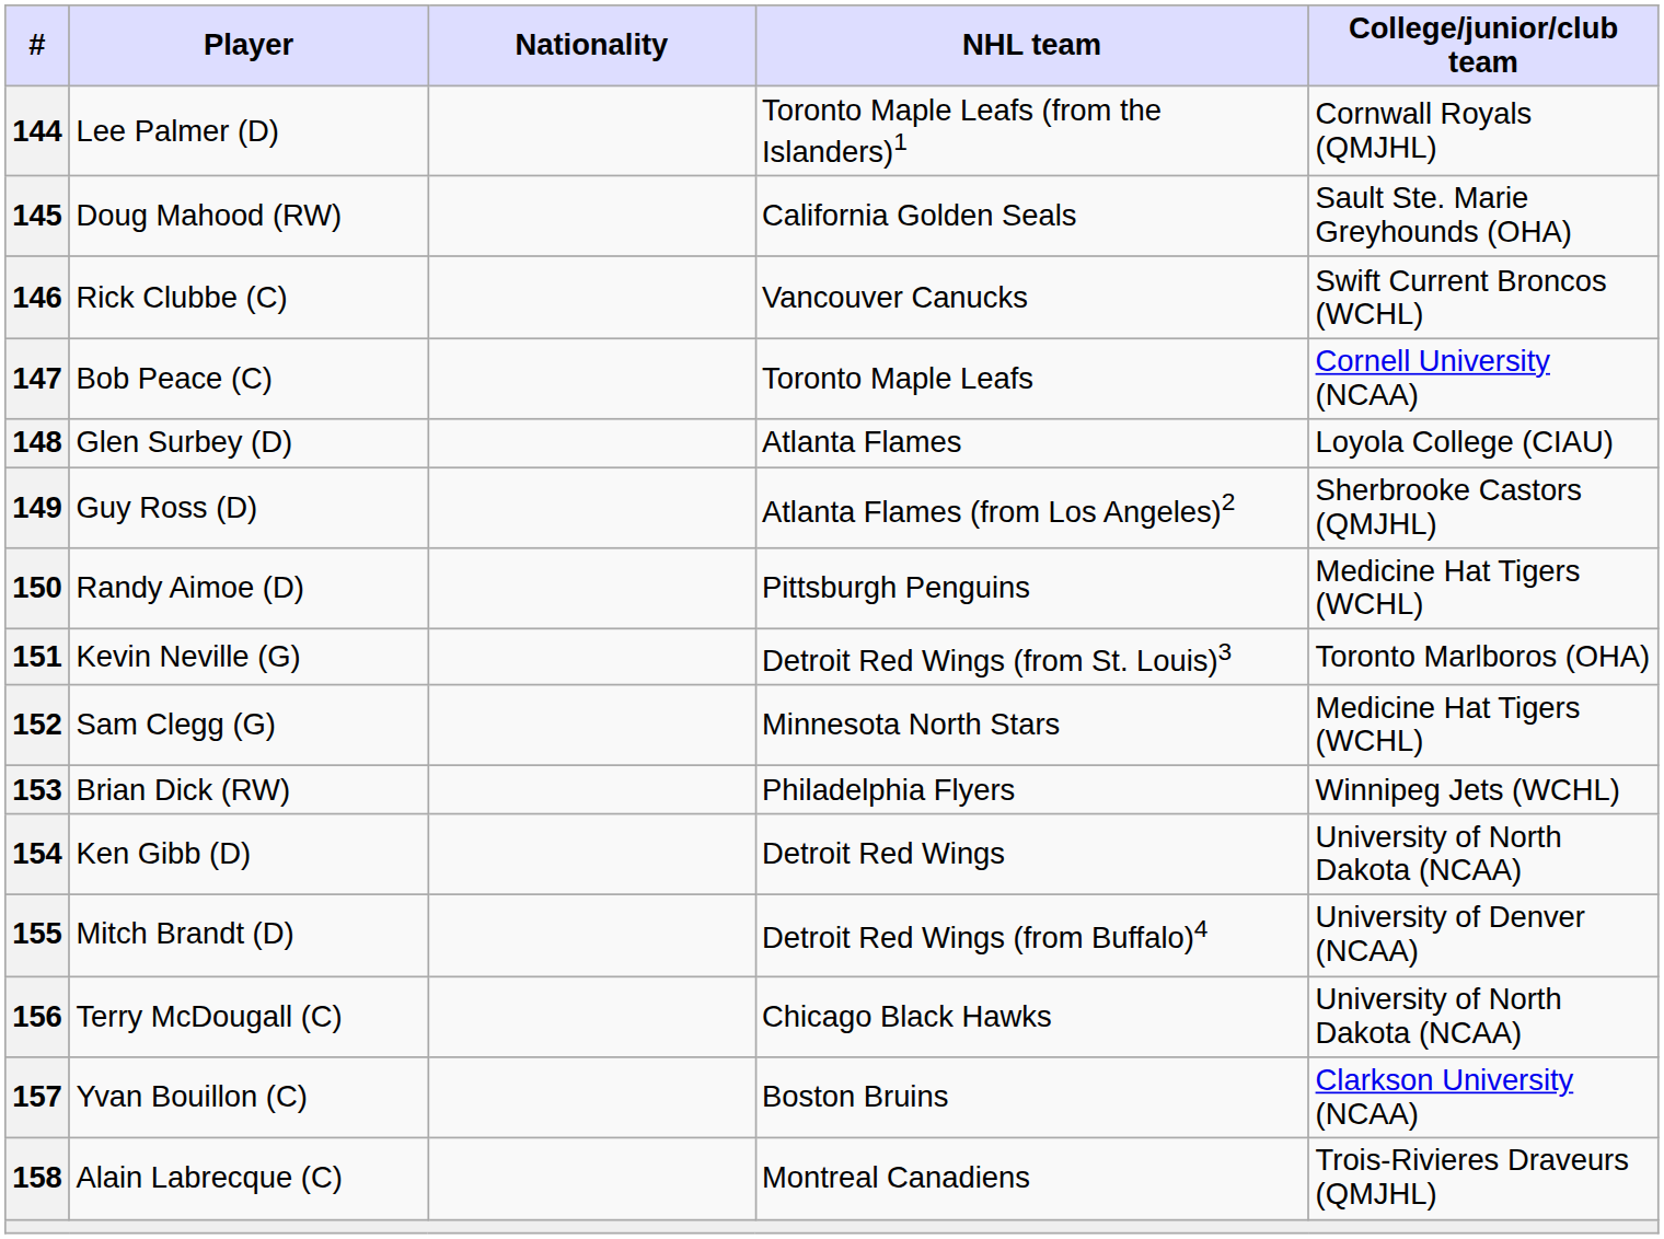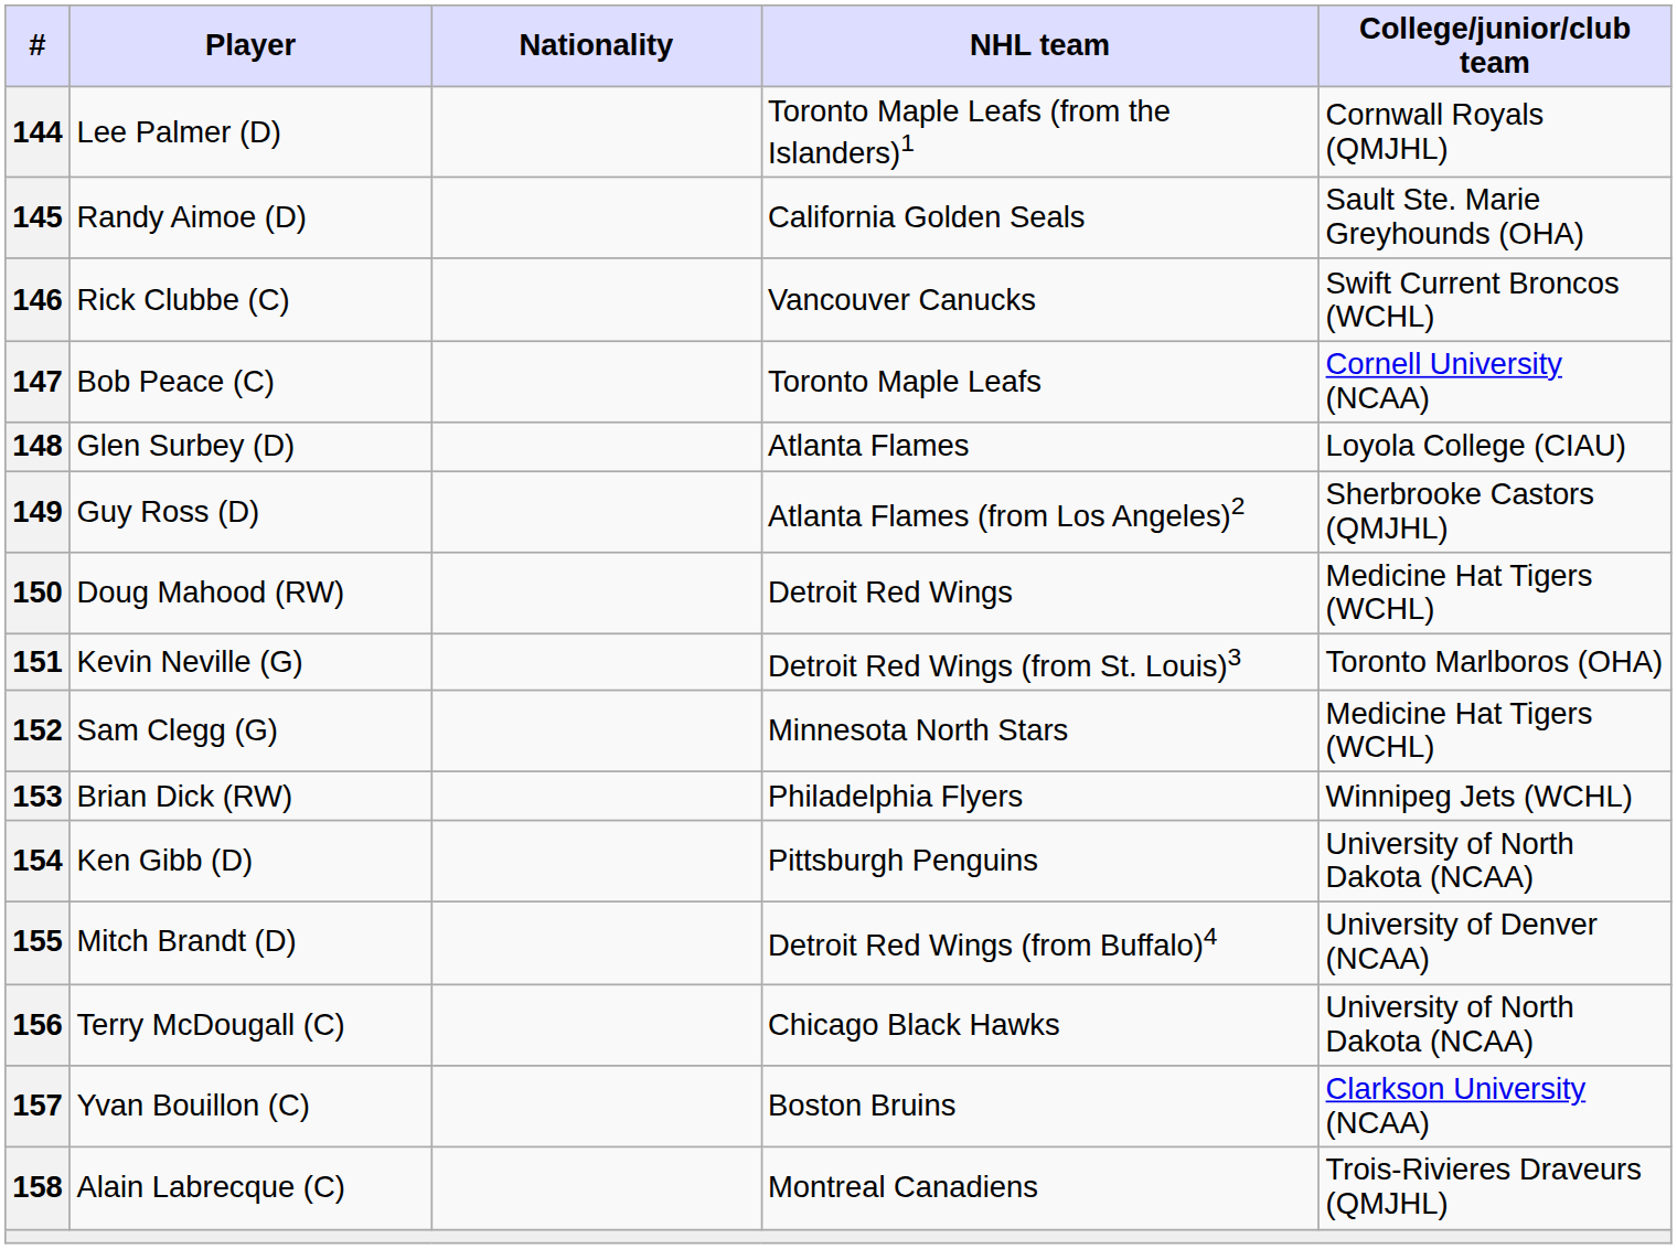145 | Player: Doug Mahood (RW) -> Randy Aimoe (D)
150 | Player: Randy Aimoe (D) -> Doug Mahood (RW)
150 | NHL team: Pittsburgh Penguins -> Detroit Red Wings
154 | NHL team: Detroit Red Wings -> Pittsburgh Penguins
